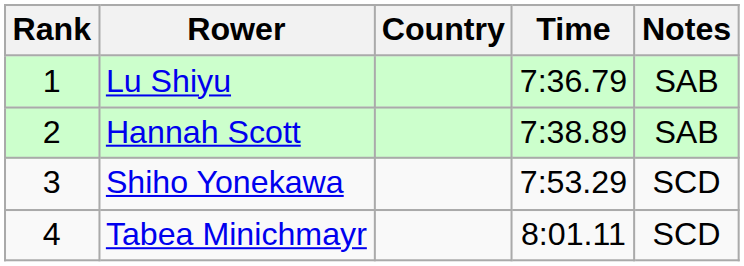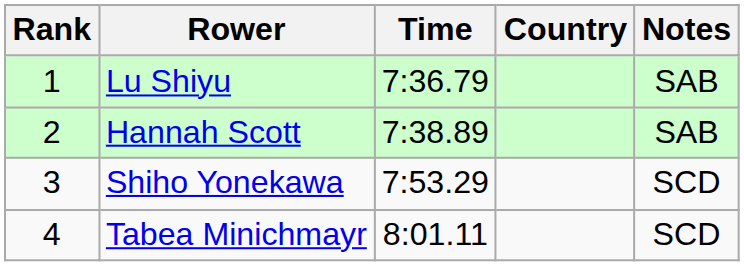columns swapped: Country <-> Time
